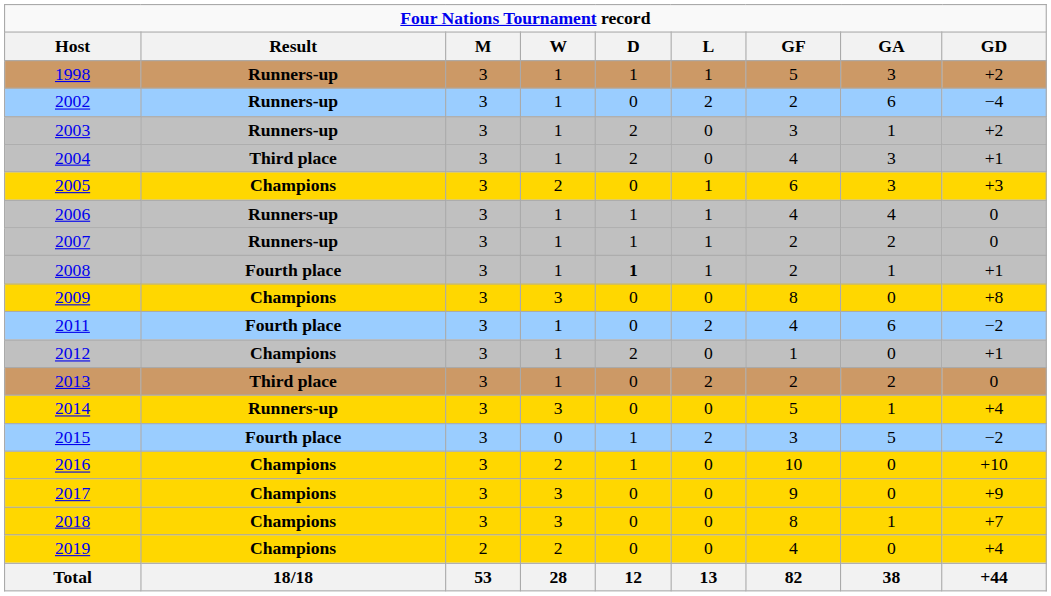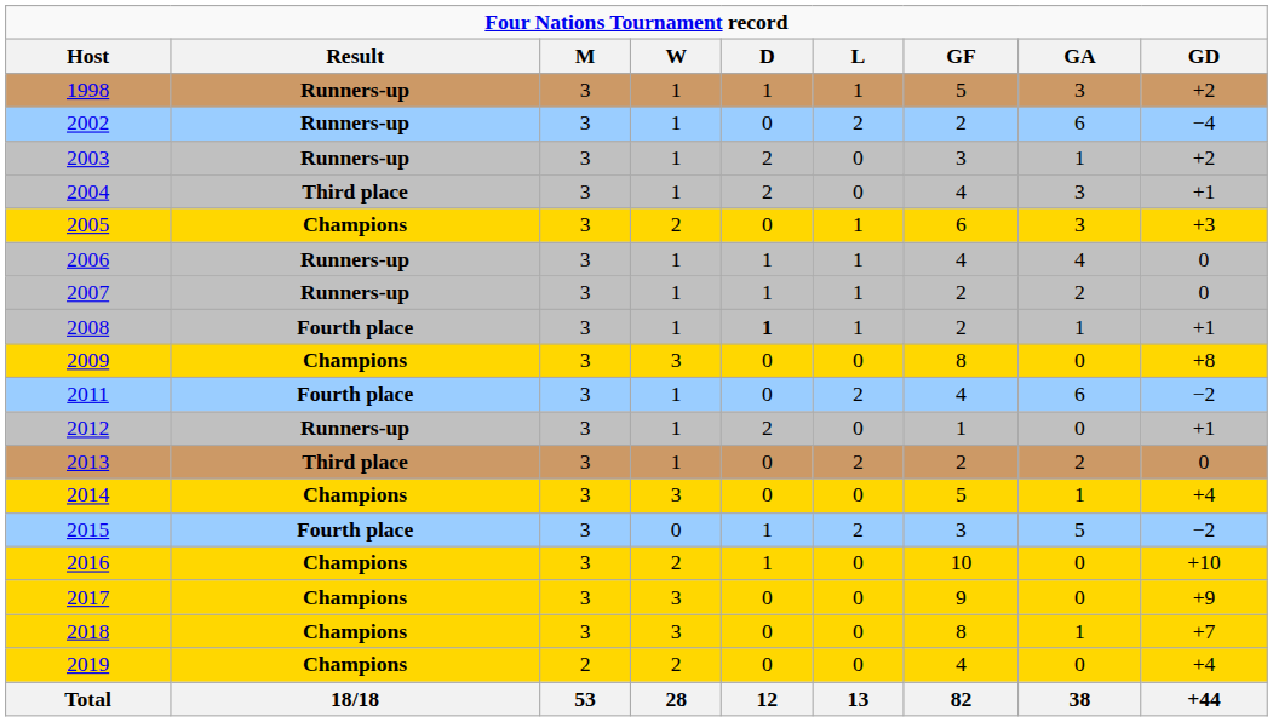2012 | Result: Champions -> Runners-up
2014 | Result: Runners-up -> Champions
